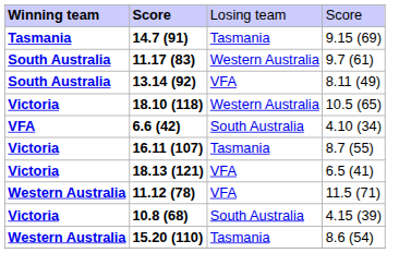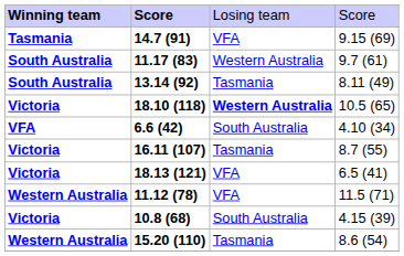14.7 (91) | column 3: Tasmania -> VFA
13.14 (92) | column 3: VFA -> Tasmania
18.10 (118) | column 3: normal -> bold
